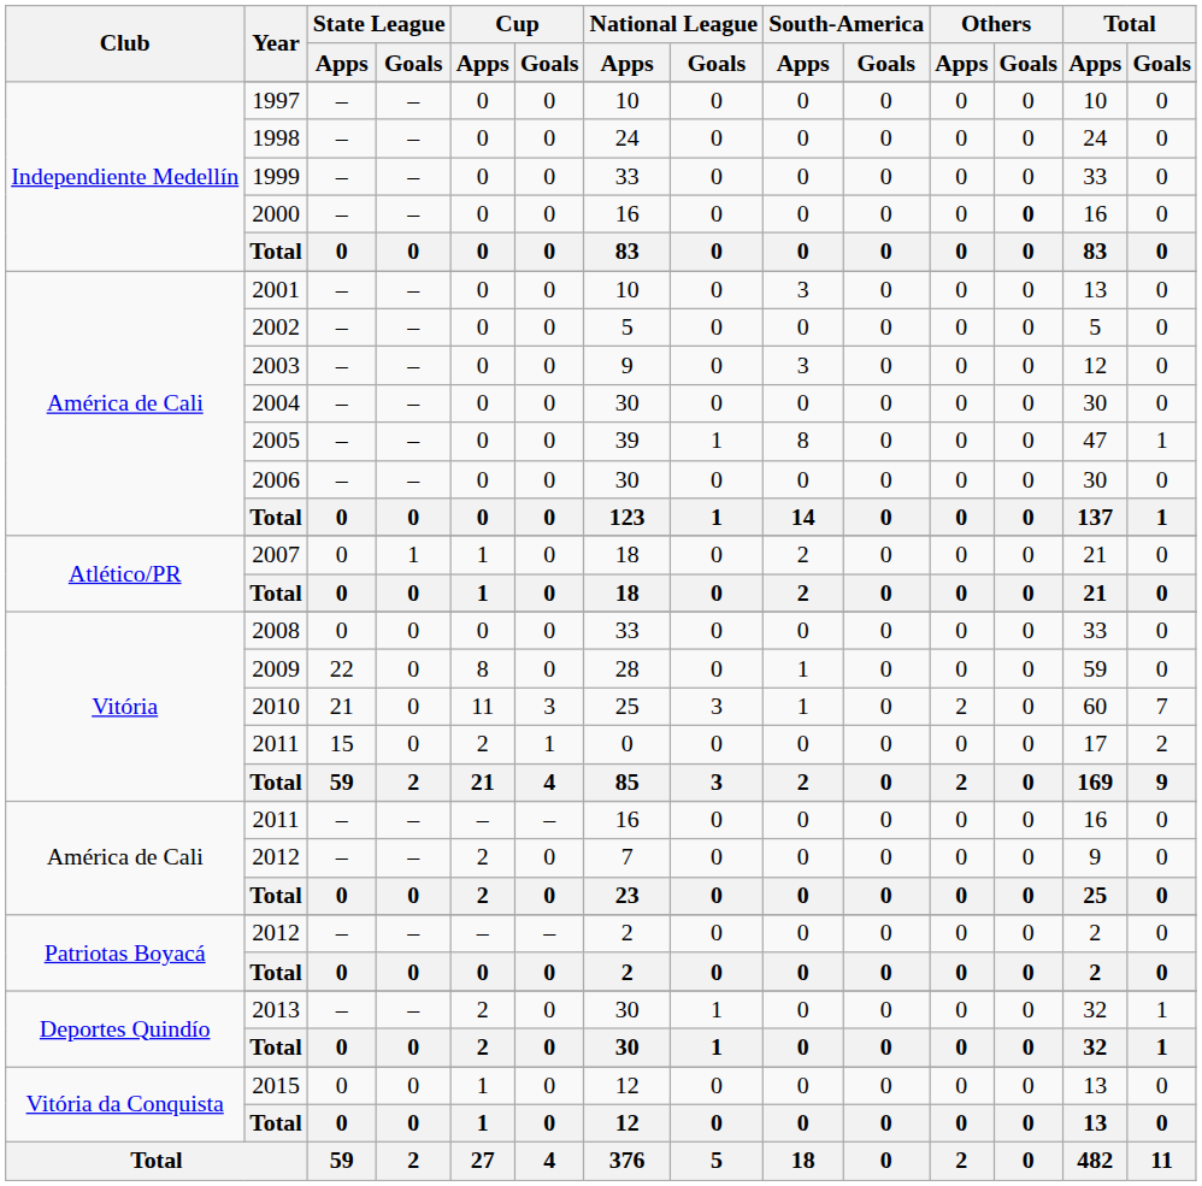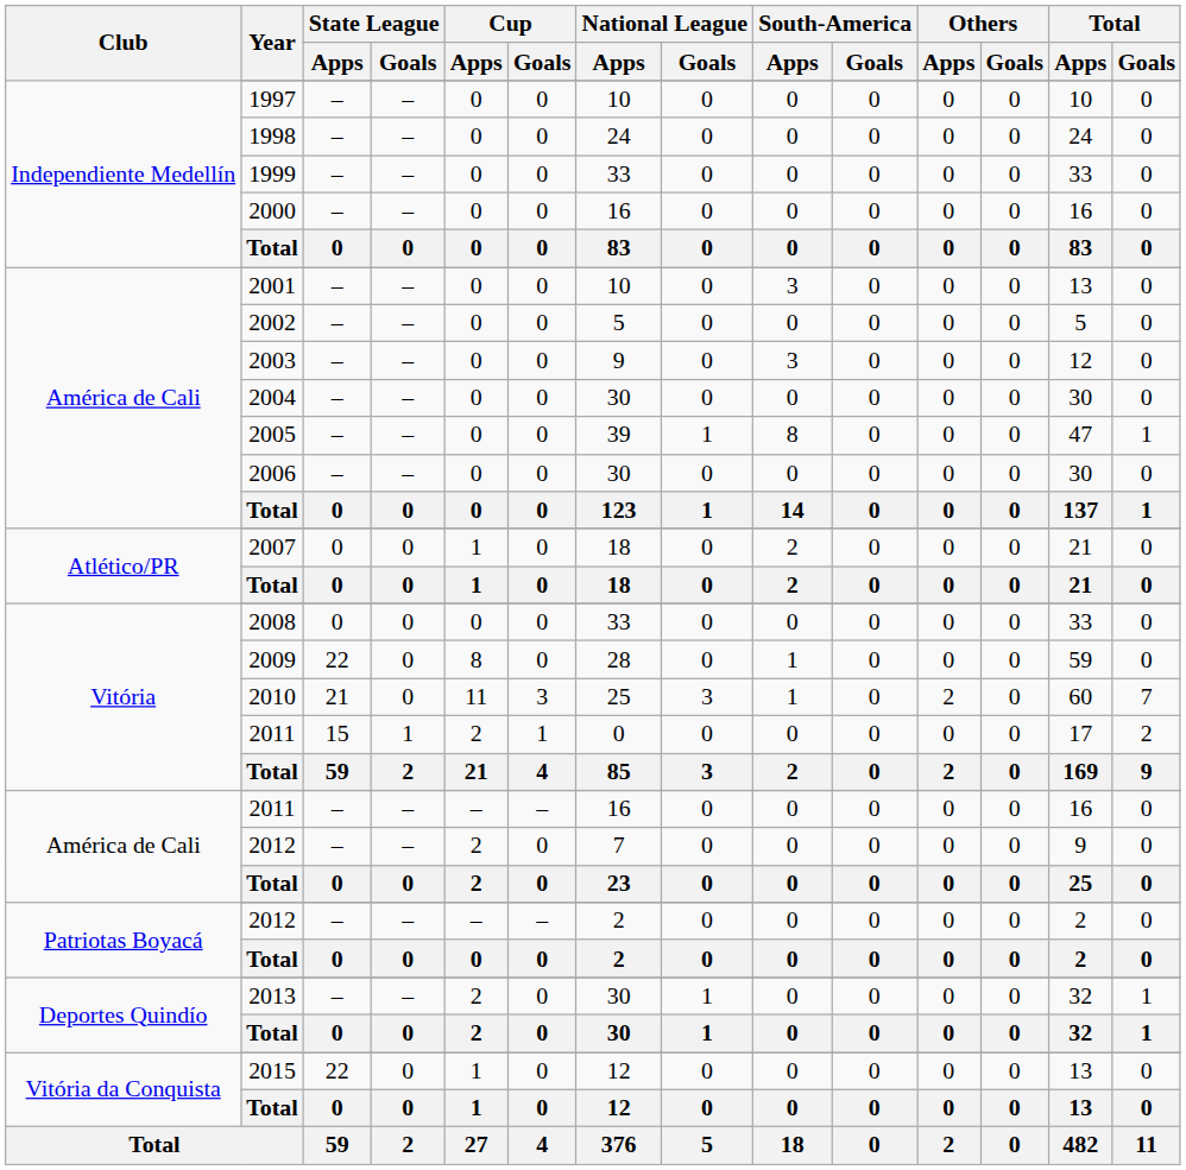2000 | Others / Goals: bold -> normal
2007 | State League / Goals: 1 -> 0
Vitória / 2011 | State League / Goals: 0 -> 1
2015 | State League / Apps: 0 -> 22
